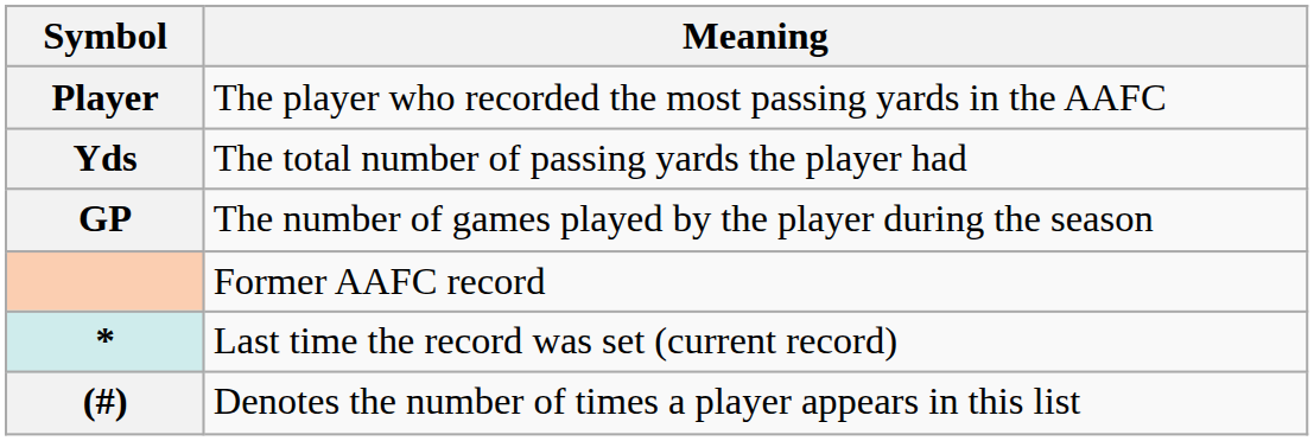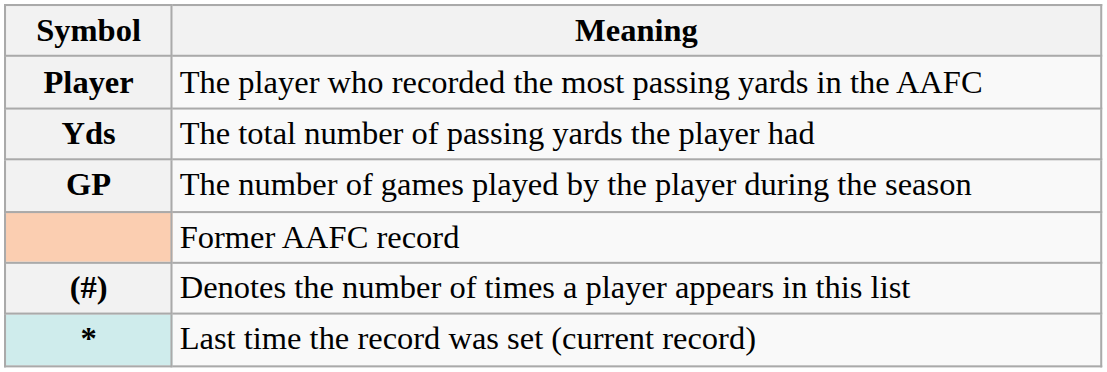rows swapped: * <-> (#)
